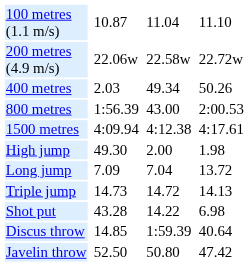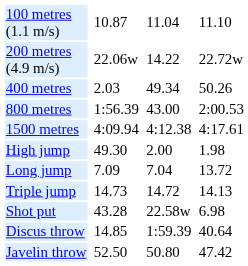200 metres (4.9 m/s) | column 5: 22.58w -> 14.22
Shot put | column 5: 14.22 -> 22.58w
